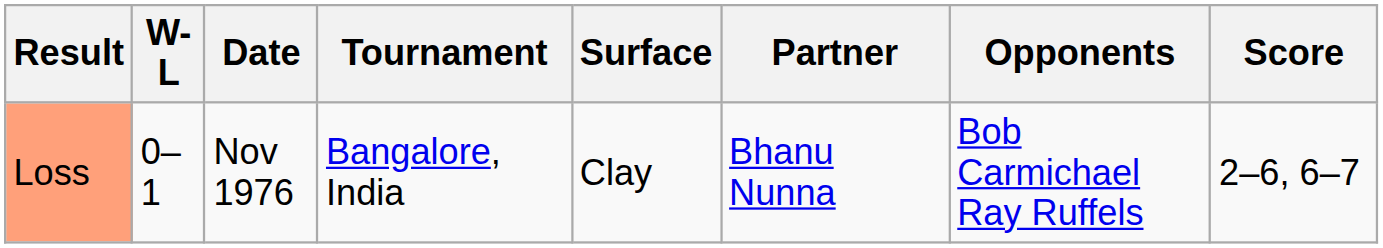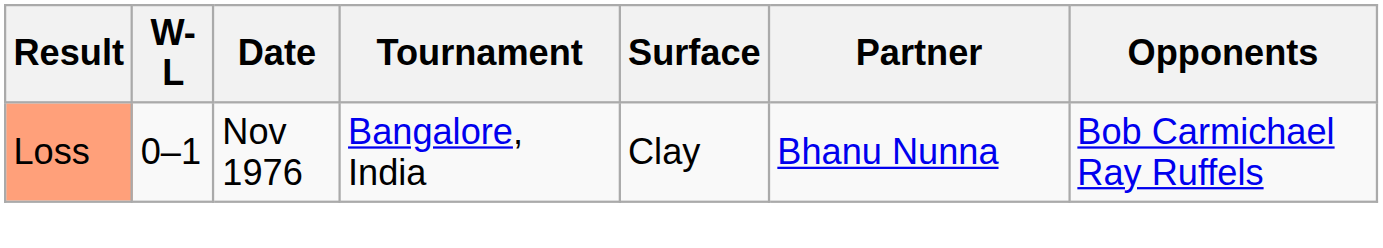- column: Score | 2–6, 6–7
